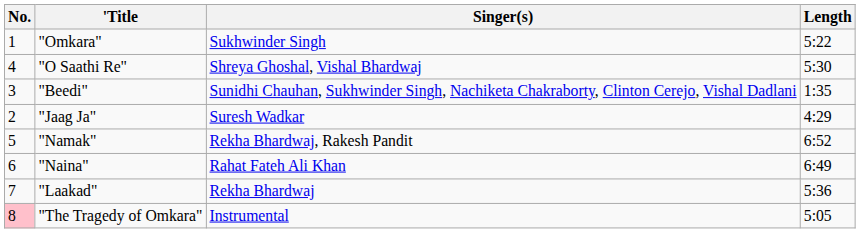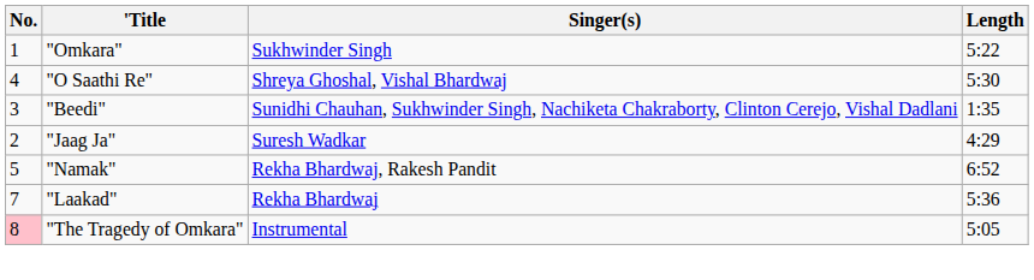- row: 6 | "Naina" | Rahat Fateh Ali Khan | 6:49
